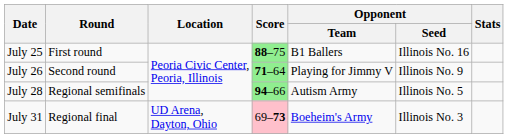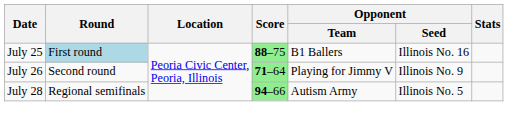July 25 | Round: no background -> lightblue background
- row: July 31 | Regional final | UD Arena, Dayton, Ohio | 69–73 | Boeheim's Army | Illinois No. 3
